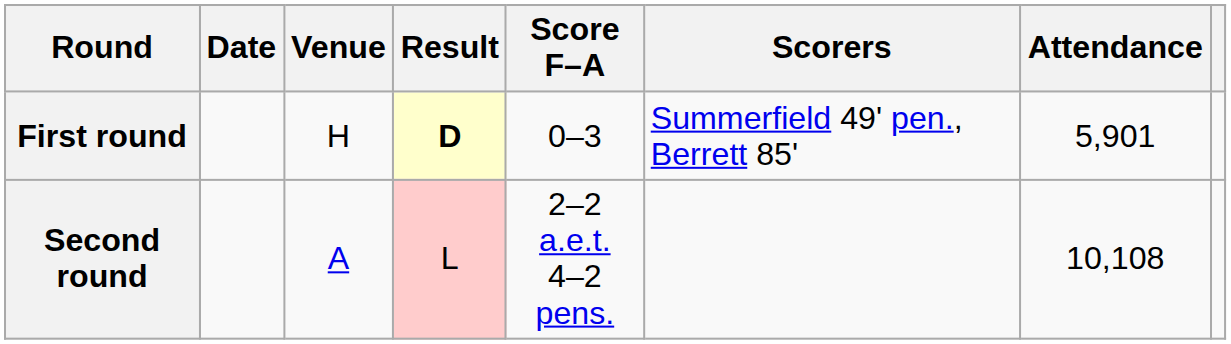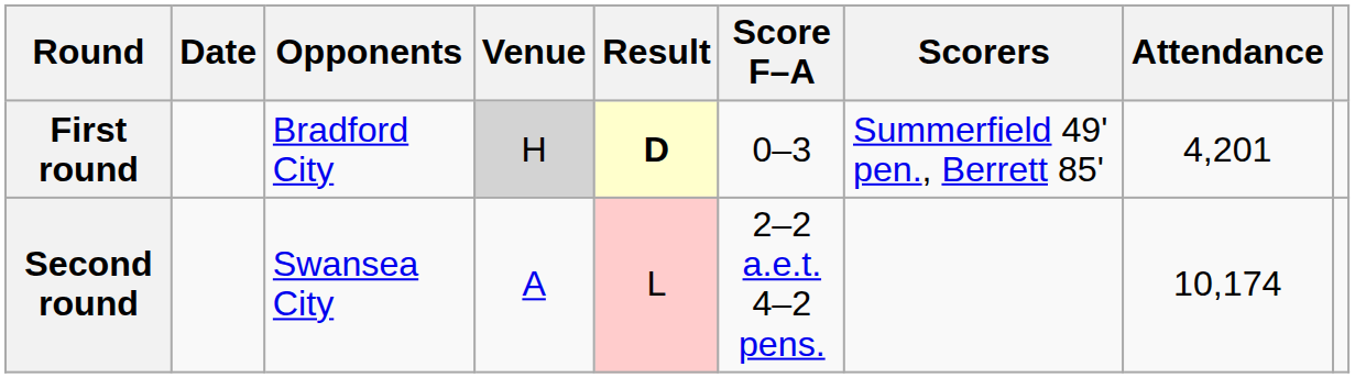+ column: Opponents | Bradford City | Swansea City
First round | Venue: no background -> lightgrey background
First round | Attendance: 5,901 -> 4,201
Second round | Attendance: 10,108 -> 10,174
